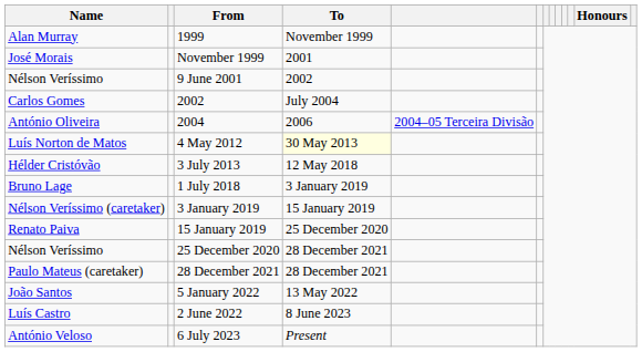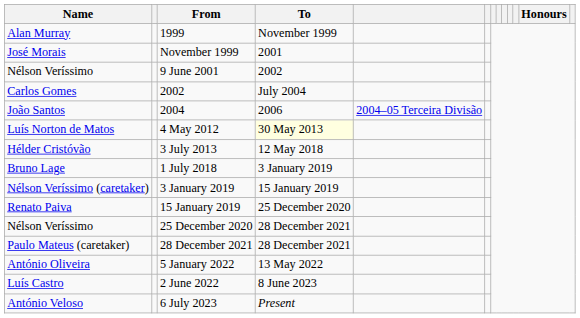2004 | Name: António Oliveira -> João Santos
5 January 2022 | Name: João Santos -> António Oliveira
